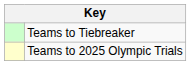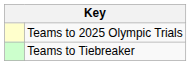rows swapped: Teams to 2025 Olympic Trials <-> Teams to Tiebreaker
